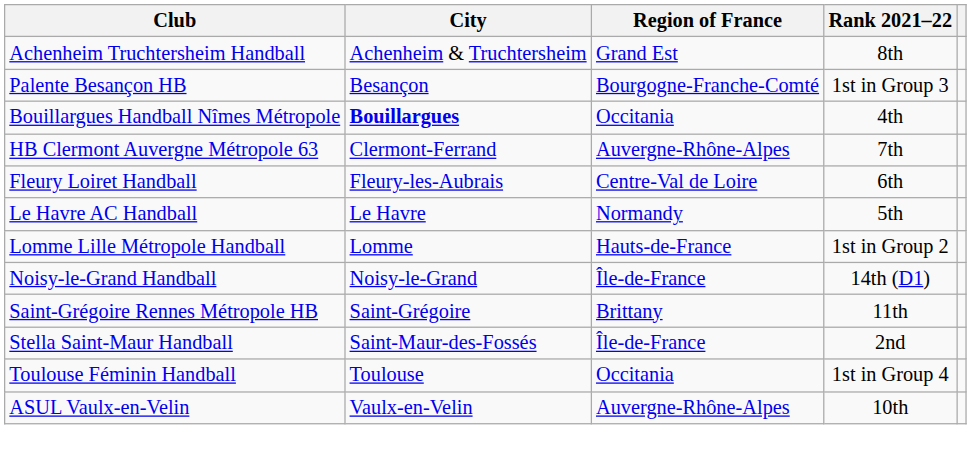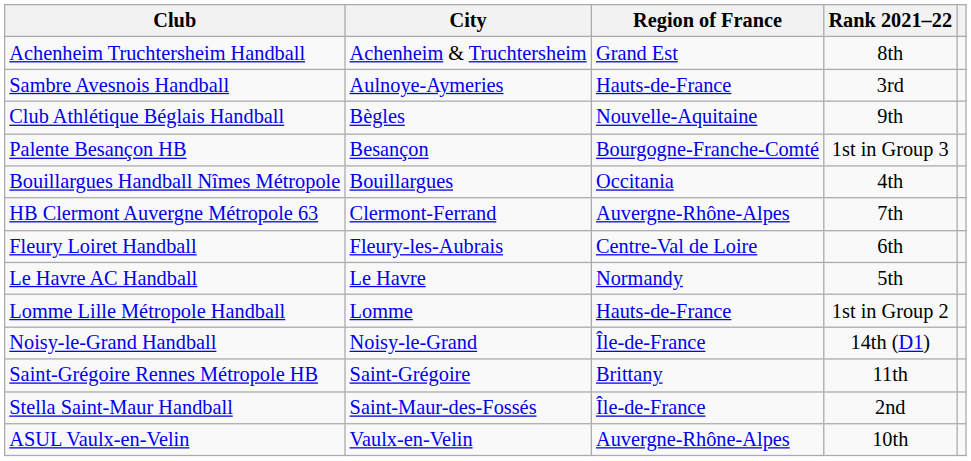+ row: Sambre Avesnois Handball | Aulnoye-Aymeries | Hauts-de-France | 3rd
+ row: Club Athlétique Béglais Handball | Bègles | Nouvelle-Aquitaine | 9th
Bouillargues Handball Nîmes Métropole | City: bold -> normal
- row: Toulouse Féminin Handball | Toulouse | Occitania | 1st in Group 4
